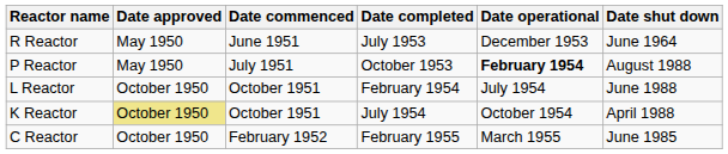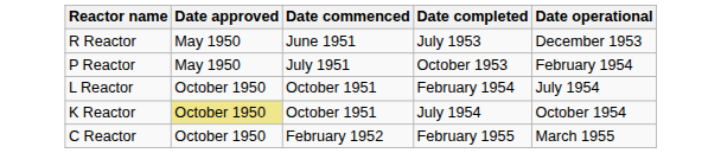- column: Date shut down | June 1964 | August 1988 | June 1988 | April 1988 | June 1985
P Reactor | Date operational: bold -> normal
